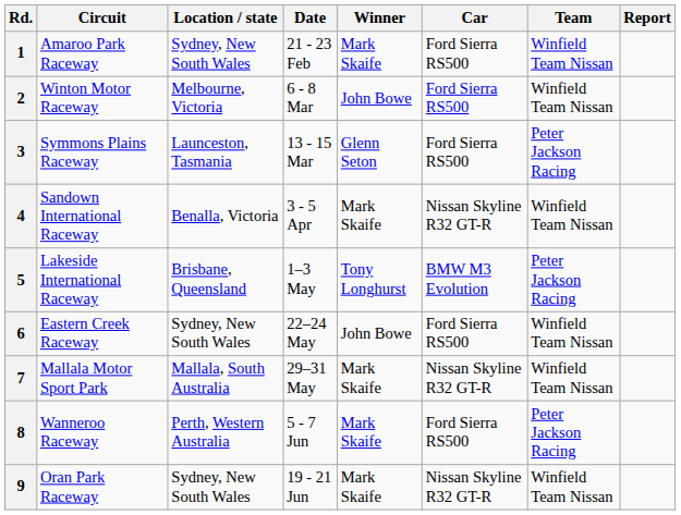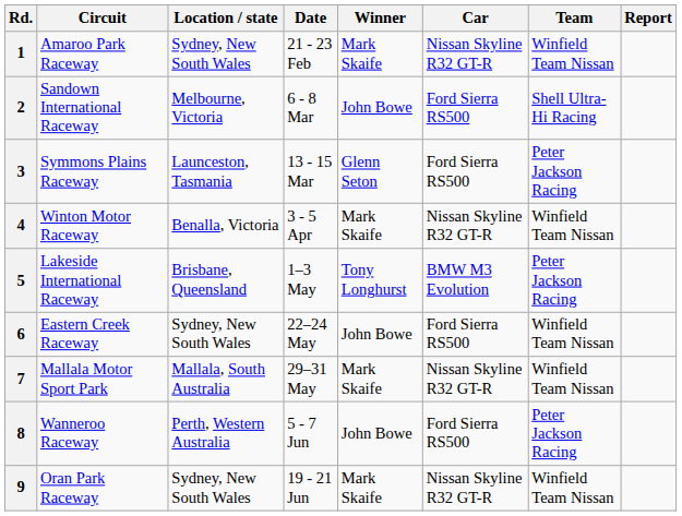1 | Car: Ford Sierra RS500 -> Nissan Skyline R32 GT-R
2 | Circuit: Winton Motor Raceway -> Sandown International Raceway
2 | Team: Winfield Team Nissan -> Shell Ultra-Hi Racing
4 | Circuit: Sandown International Raceway -> Winton Motor Raceway
8 | Winner: Mark Skaife -> John Bowe
